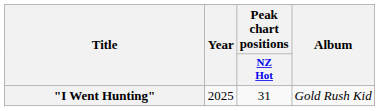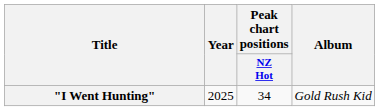"I Went Hunting" | Peak chart positions / NZ Hot: 31 -> 34
